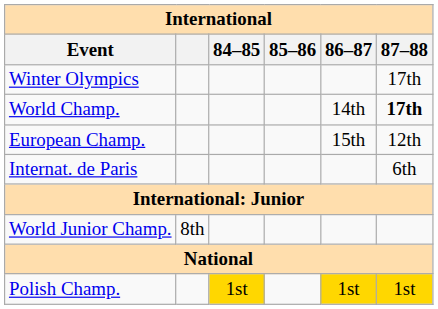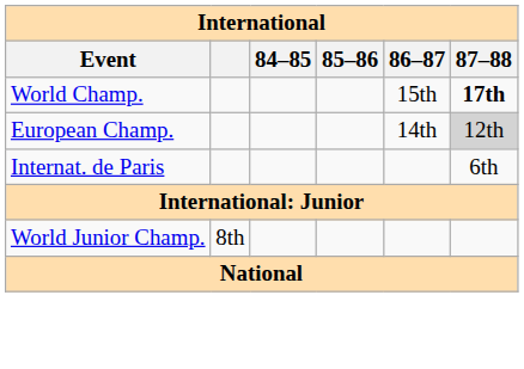- row: Winter Olympics | 17th
World Champ. | 86–87: 14th -> 15th
European Champ. | 86–87: 15th -> 14th
European Champ. | 87–88: no background -> lightgrey background
- row: Polish Champ. | 1st | 1st | 1st
